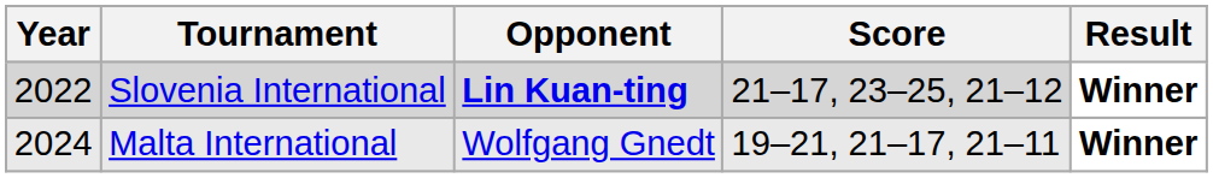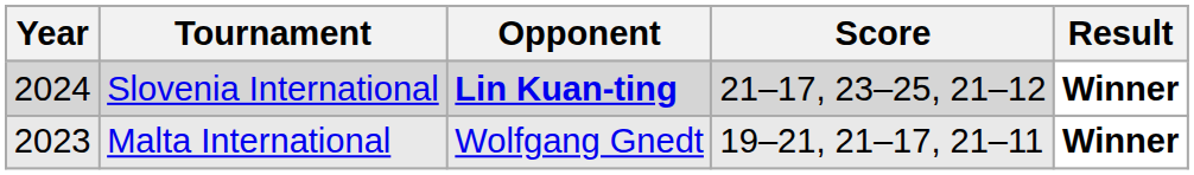Slovenia International | Year: 2022 -> 2024
Malta International | Year: 2024 -> 2023
